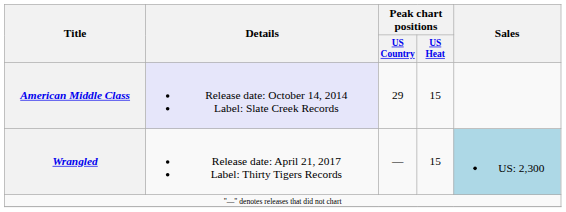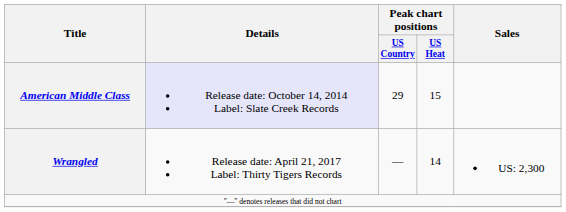Wrangled | Peak chart positions / US Heat: 15 -> 14
Wrangled | Sales: lightblue background -> no background
